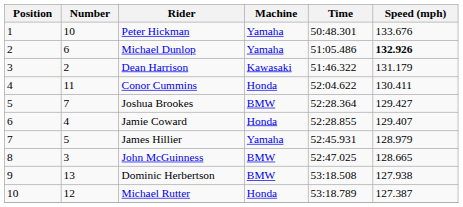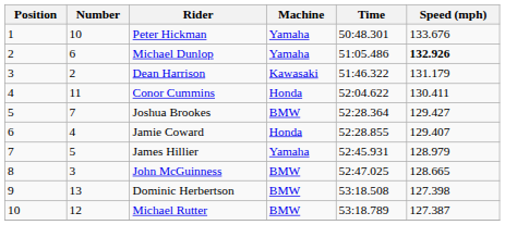Dominic Herbertson | Speed (mph): 127.938 -> 127.398
Michael Rutter | Machine: Honda -> BMW
